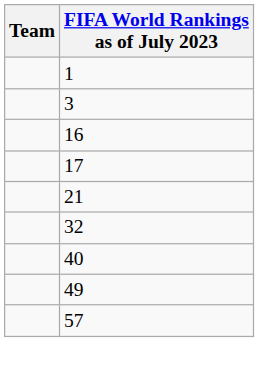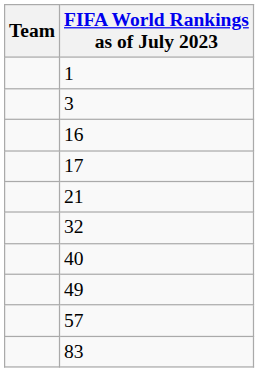+ row: 83
